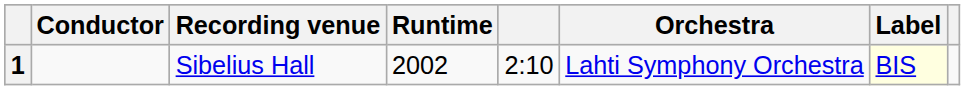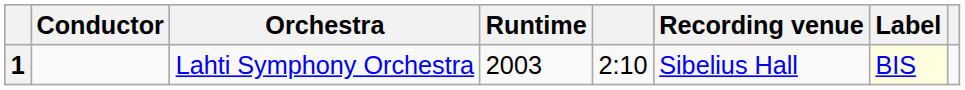columns swapped: Orchestra <-> Recording venue
1 | Runtime: 2002 -> 2003
